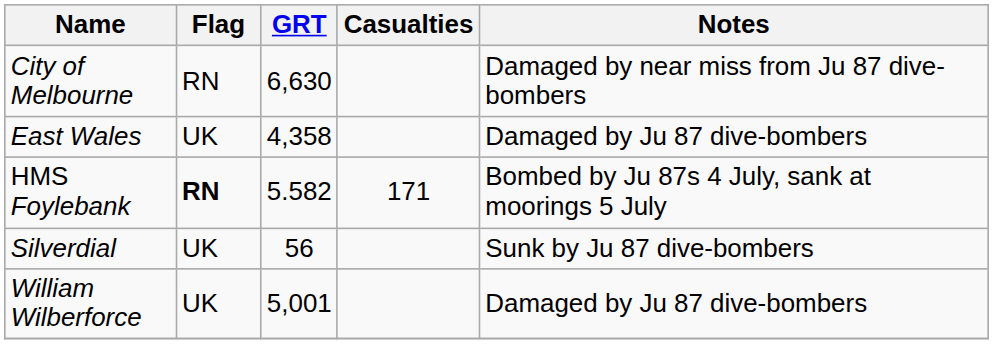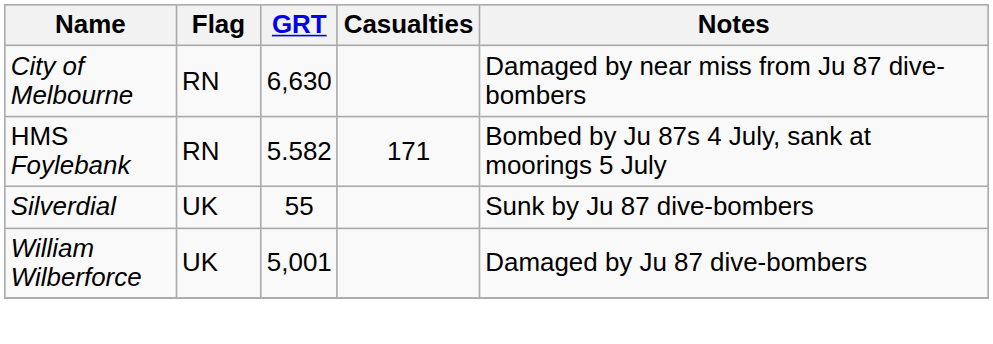- row: East Wales | UK | 4,358 | Damaged by Ju 87 dive-bombers
HMS Foylebank | Flag: bold -> normal
Silverdial | GRT: 56 -> 55
